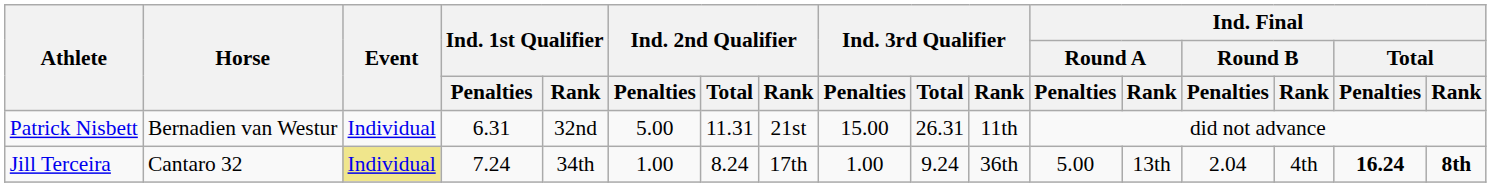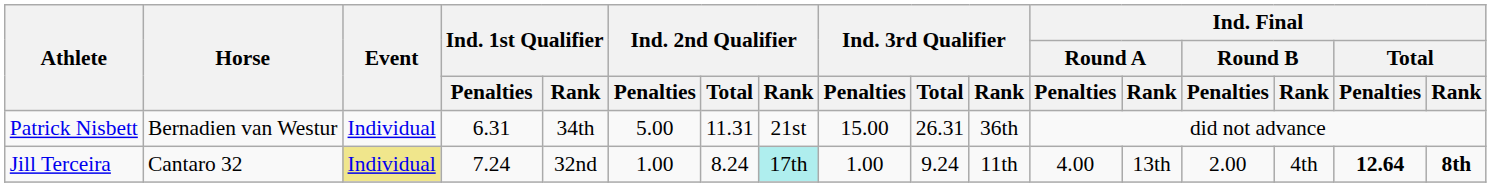Patrick Nisbett | Ind. 1st Qualifier / Rank: 32nd -> 34th
Patrick Nisbett | Ind. 3rd Qualifier / Rank: 11th -> 36th
Jill Terceira | Ind. 1st Qualifier / Rank: 34th -> 32nd
Jill Terceira | Ind. 2nd Qualifier / Rank: no background -> paleturquoise background
Jill Terceira | Ind. 3rd Qualifier / Rank: 36th -> 11th
Jill Terceira | Ind. Final / Round A / Penalties: 5.00 -> 4.00
Jill Terceira | Ind. Final / Round B / Penalties: 2.04 -> 2.00
Jill Terceira | Ind. Final / Total / Penalties: 16.24 -> 12.64
